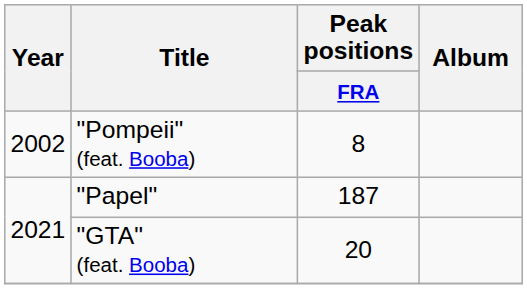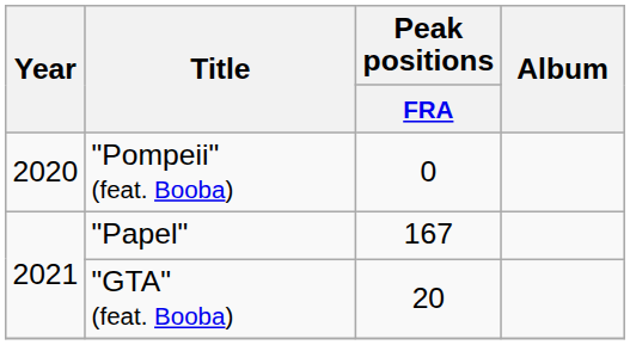"Pompeii" (feat. Booba) | Year: 2002 -> 2020
"Pompeii" (feat. Booba) | Peak positions / FRA: 8 -> 0
"Papel" | Peak positions / FRA: 187 -> 167
